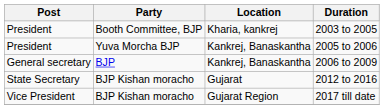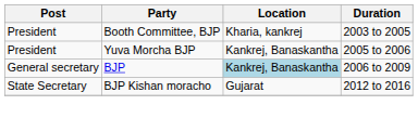2006 to 2009 | Location: no background -> lightblue background
- row: Vice President | BJP Kishan moracho | Gujarat Region | 2017 till date
